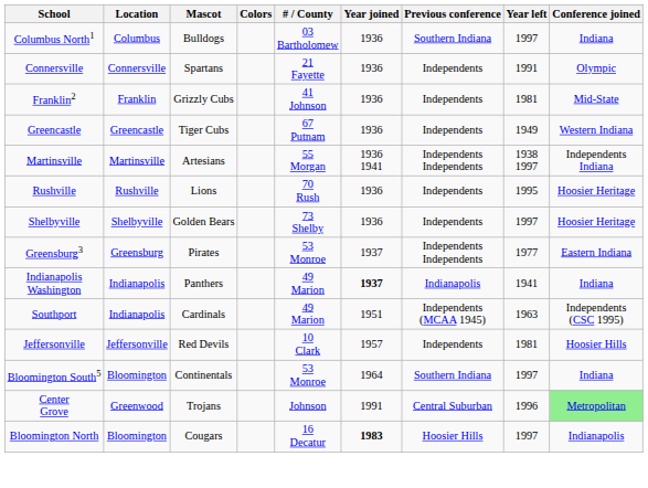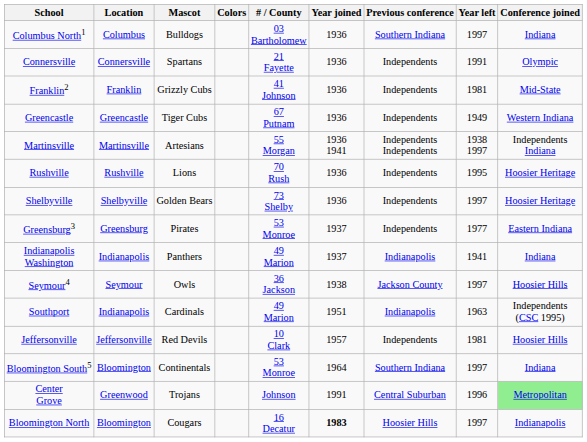Greensburg3 | Previous conference: Independents Independents -> Independents
Indianapolis Washington | Year joined: bold -> normal
+ row: Seymour4 | Seymour | Owls | 36 Jackson | 1938 | Jackson County | 1997 | Hoosier Hills
Southport | Previous conference: Independents (MCAA 1945) -> Indianapolis
